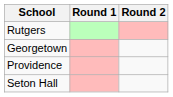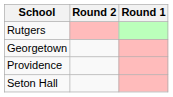columns swapped: Round 1 <-> Round 2
